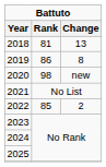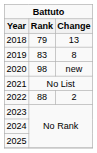2018 | Rank: 81 -> 79
2019 | Rank: 86 -> 83
2022 | Rank: 85 -> 88
